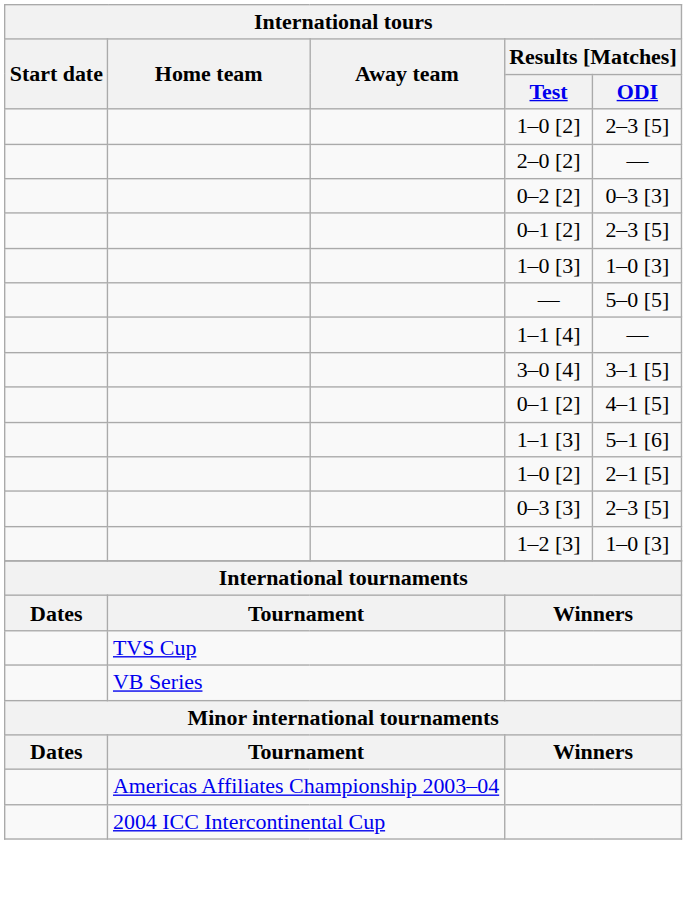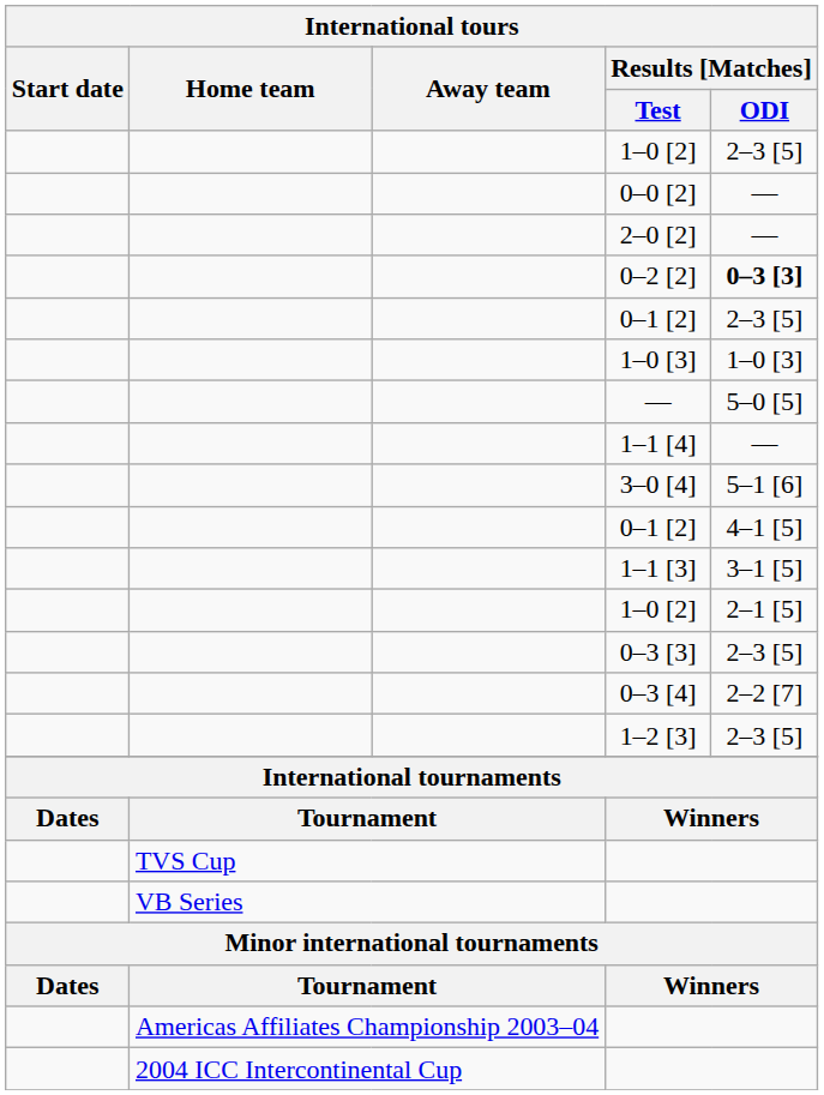+ row: 0–0 [2] | —
0–2 [2] | Results [Matches] / ODI: normal -> bold
3–0 [4] | Results [Matches] / ODI: 3–1 [5] -> 5–1 [6]
1–1 [3] | Results [Matches] / ODI: 5–1 [6] -> 3–1 [5]
+ row: 0–3 [4] | 2–2 [7]
1–2 [3] | Results [Matches] / ODI: 1–0 [3] -> 2–3 [5]
